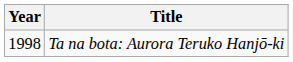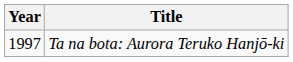Ta na bota: Aurora Teruko Hanjō-ki | Year: 1998 -> 1997
